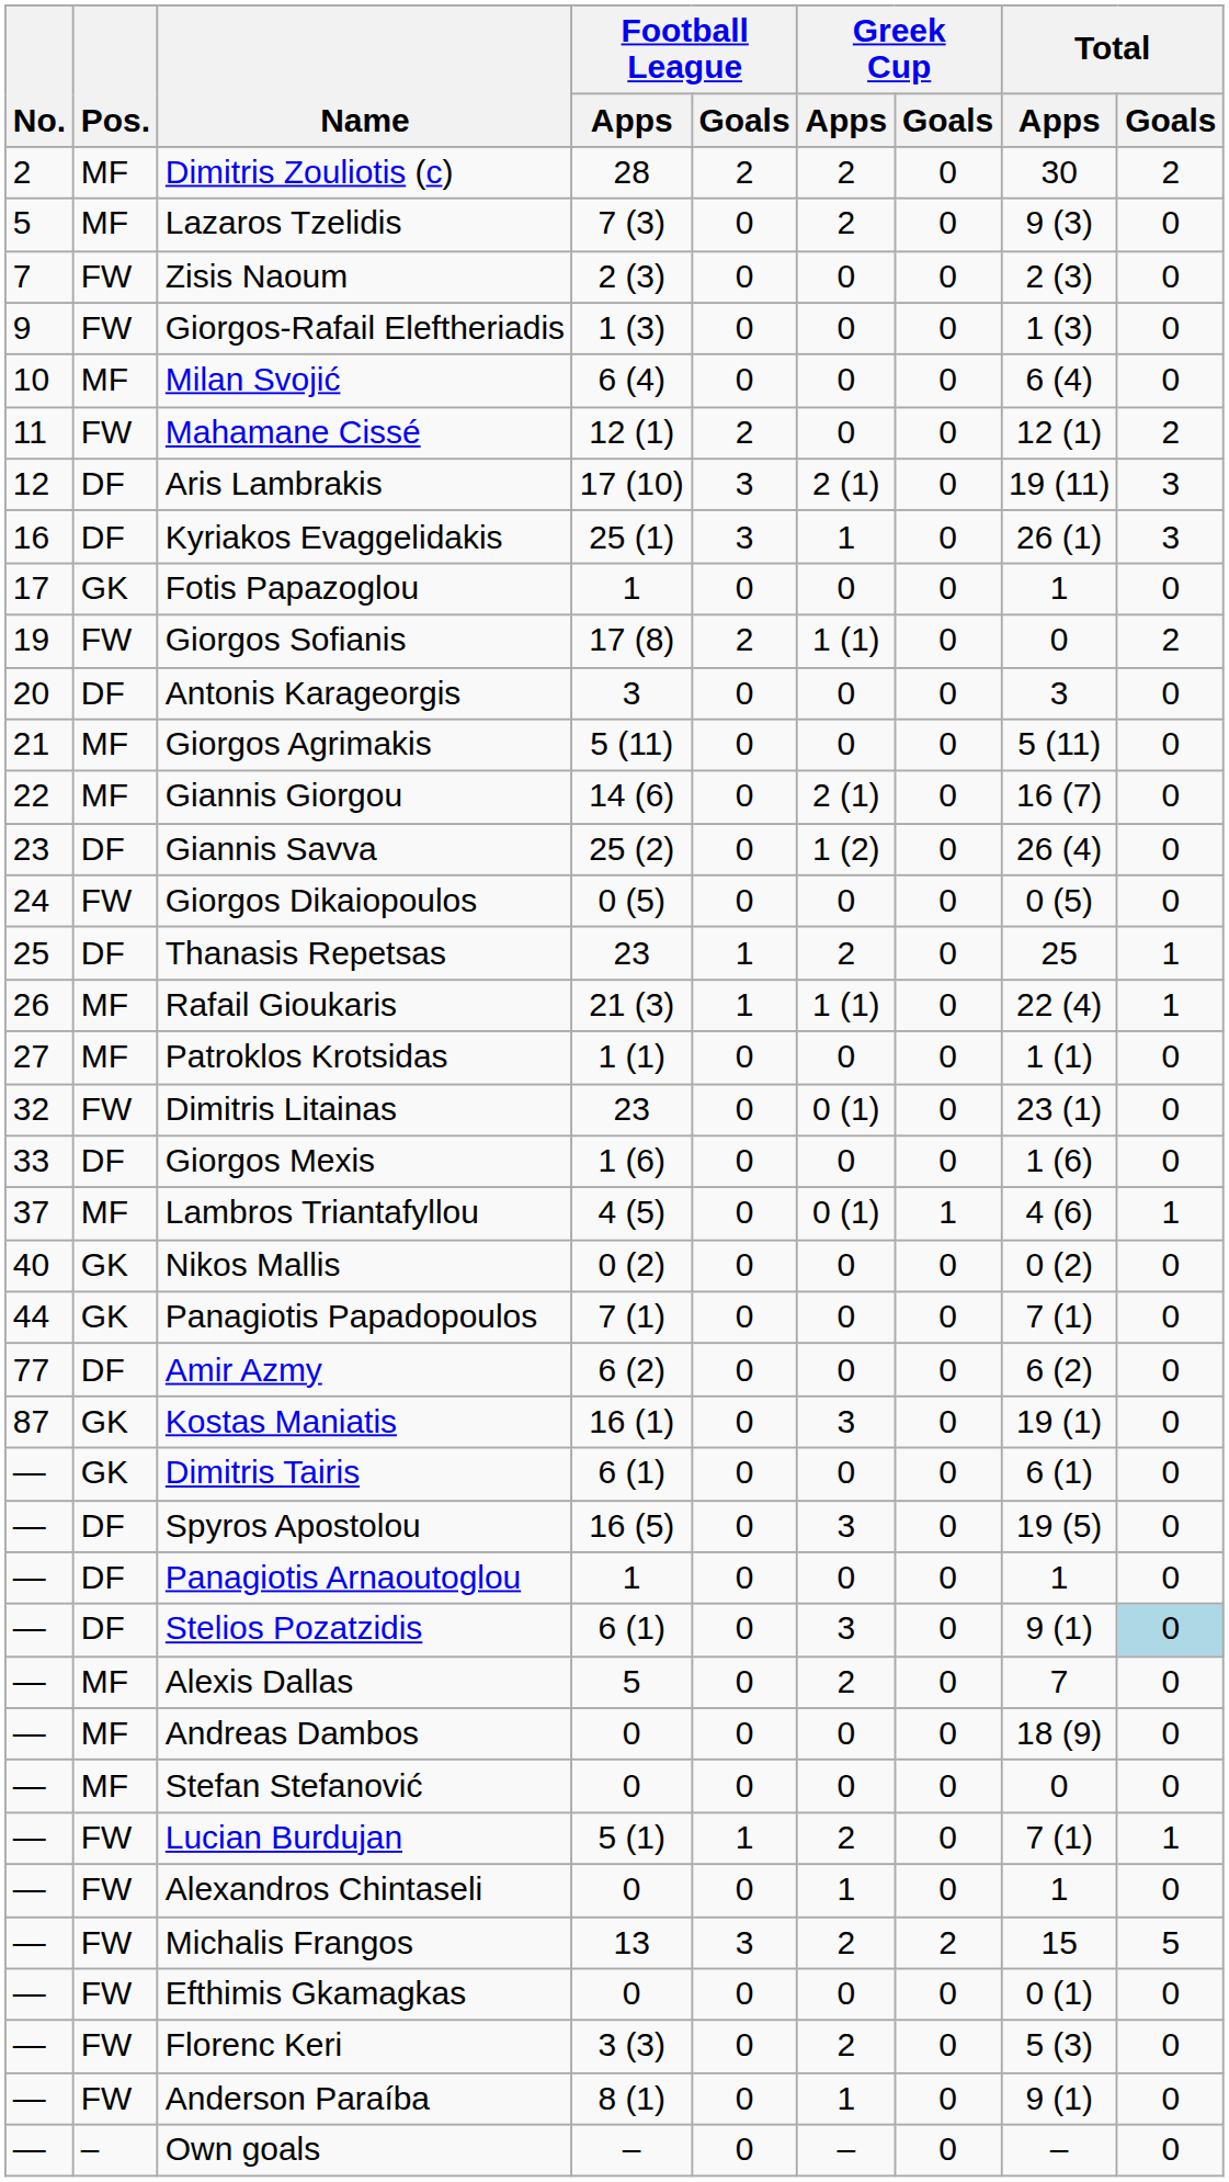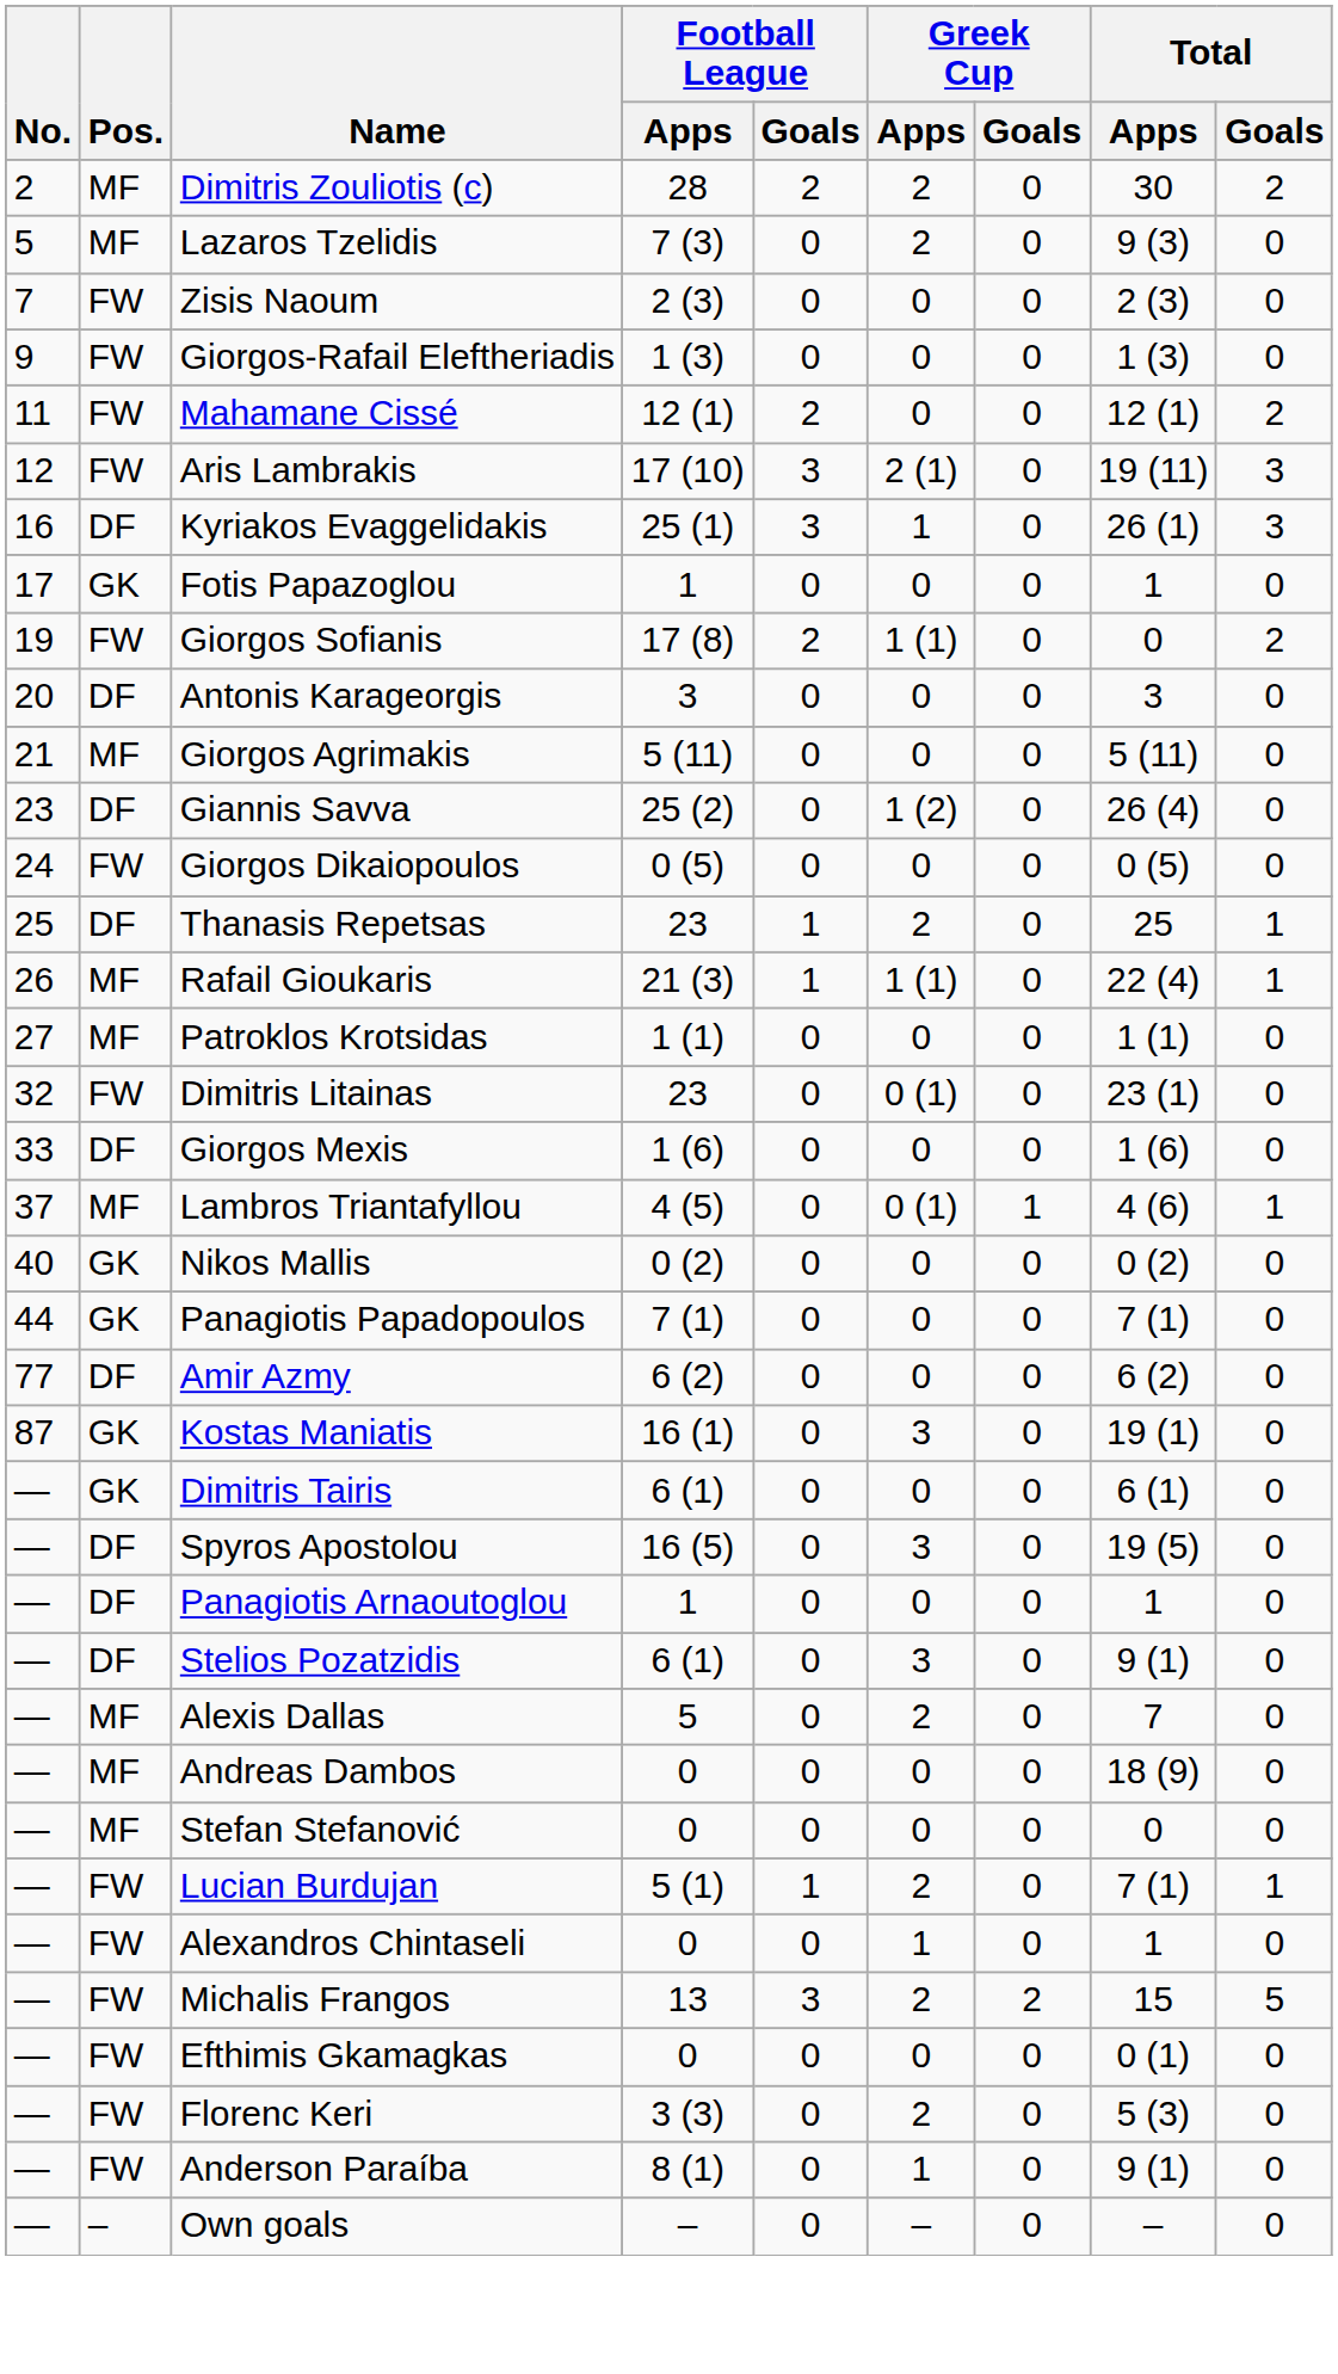- row: 10 | MF | Milan Svojić | 6 (4) | 0 | 0 | 0 | 6 (4) | 0
Aris Lambrakis | Pos.: DF -> FW
- row: 22 | MF | Giannis Giorgou | 14 (6) | 0 | 2 (1) | 0 | 16 (7) | 0
Stelios Pozatzidis | Total / Goals: lightblue background -> no background
